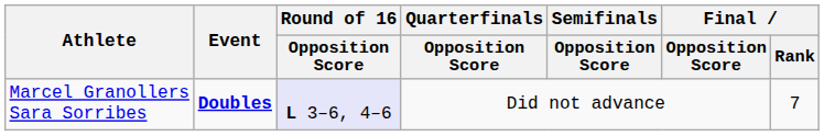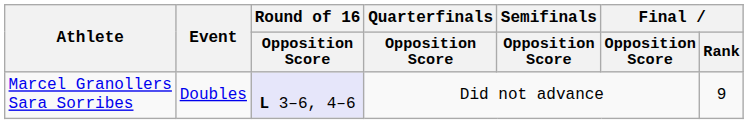Marcel Granollers Sara Sorribes | Event: bold -> normal
Marcel Granollers Sara Sorribes | Final / Rank: 7 -> 9
